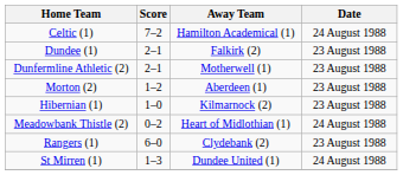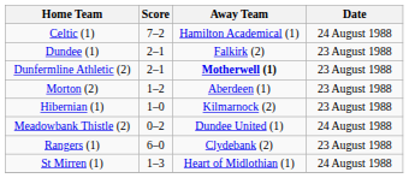Dunfermline Athletic (2) | Away Team: normal -> bold
Meadowbank Thistle (2) | Away Team: Heart of Midlothian (1) -> Dundee United (1)
St Mirren (1) | Away Team: Dundee United (1) -> Heart of Midlothian (1)
